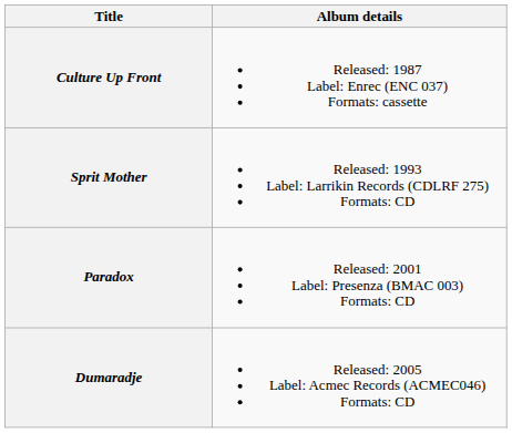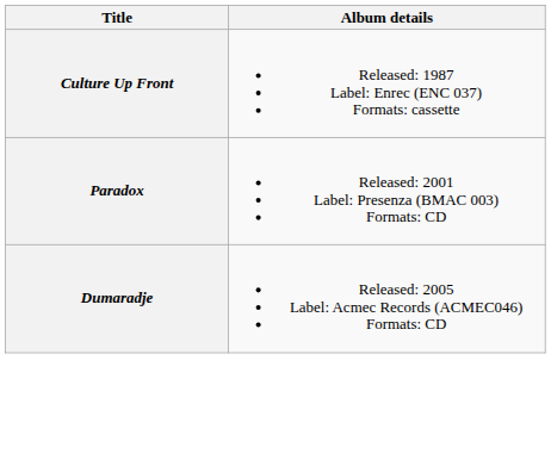- row: Sprit Mother | Released: 1993 Label: Larrikin Records (CDLRF 275) Formats: CD
